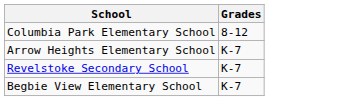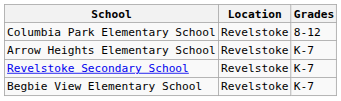+ column: Location | Revelstoke | Revelstoke | Revelstoke | Revelstoke
